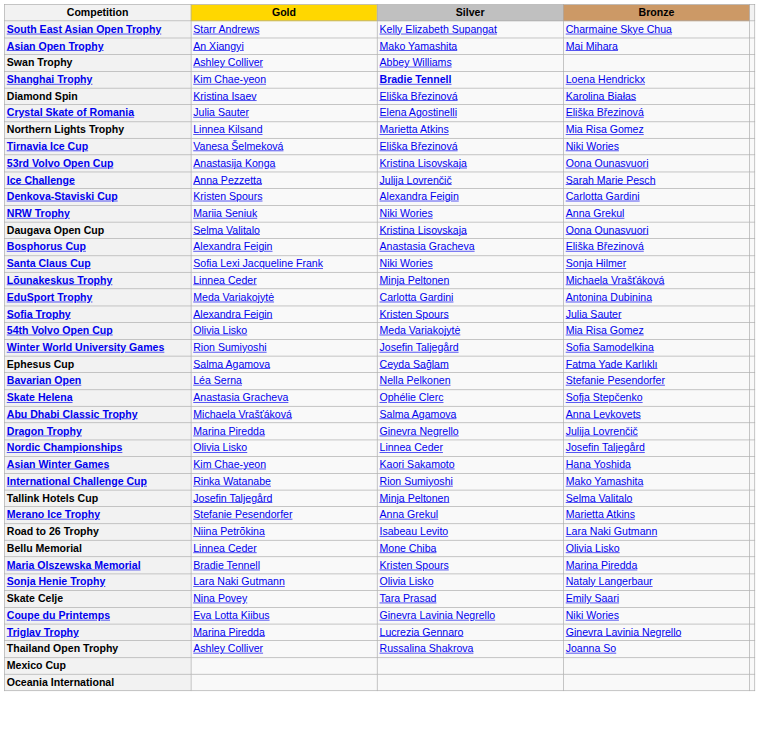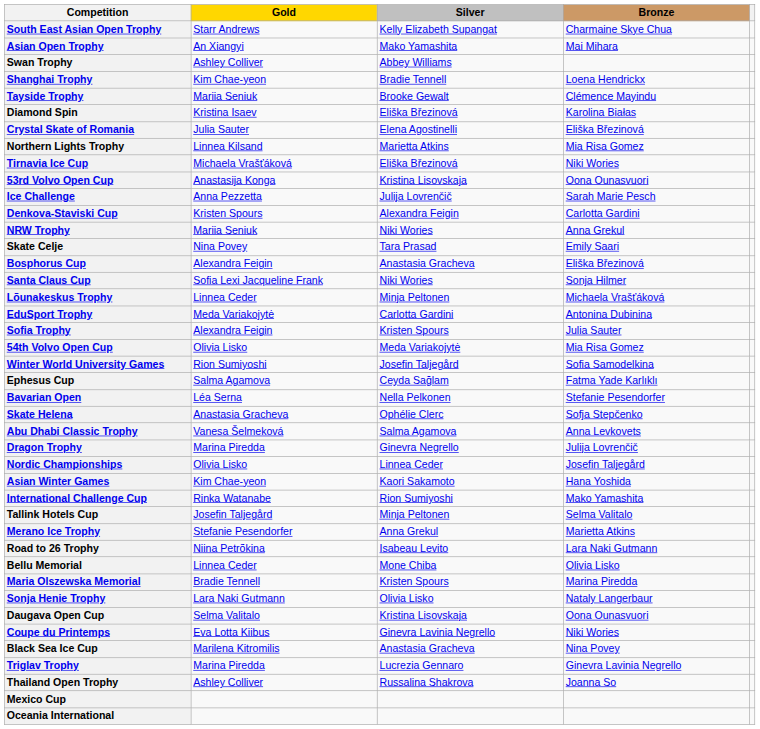Shanghai Trophy | Silver: bold -> normal
+ row: Tayside Trophy | Mariia Seniuk | Brooke Gewalt | Clémence Mayindu
Tirnavia Ice Cup | Gold: Vanesa Šelmeková -> Michaela Vrašťáková
rows swapped: Skate Celje <-> Daugava Open Cup
Abu Dhabi Classic Trophy | Gold: Michaela Vrašťáková -> Vanesa Šelmeková
+ row: Black Sea Ice Cup | Marilena Kitromilis | Anastasia Gracheva | Nina Povey
